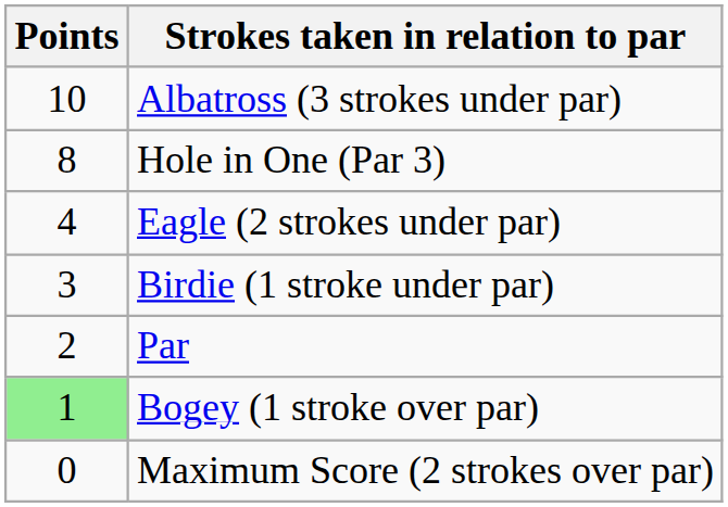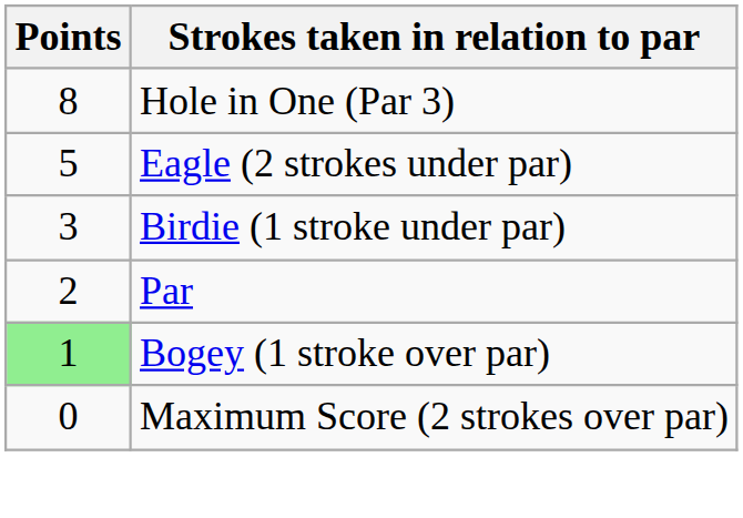- row: 10 | Albatross (3 strokes under par)
Eagle (2 strokes under par) | Points: 4 -> 5
